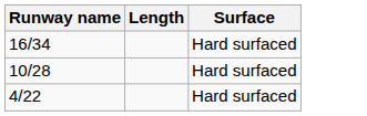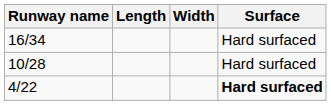+ column: Width
4/22 | Surface: normal -> bold
